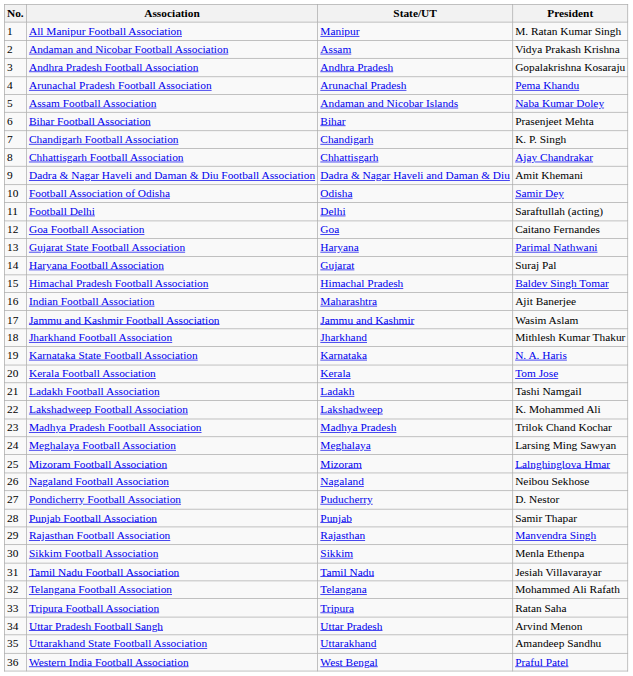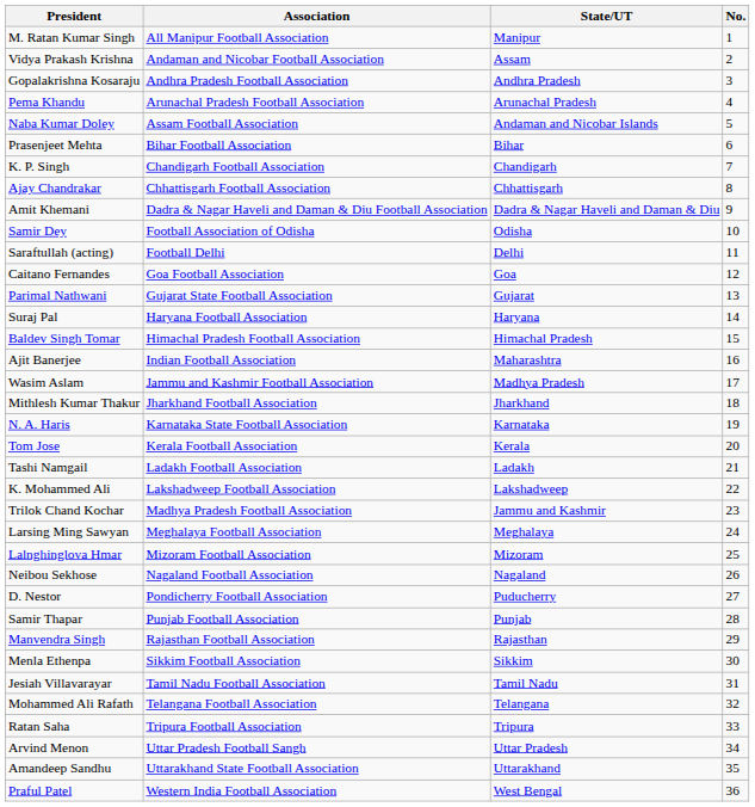columns swapped: No. <-> President
Gujarat State Football Association | State/UT: Haryana -> Gujarat
Haryana Football Association | State/UT: Gujarat -> Haryana
Jammu and Kashmir Football Association | State/UT: Jammu and Kashmir -> Madhya Pradesh
Madhya Pradesh Football Association | State/UT: Madhya Pradesh -> Jammu and Kashmir
